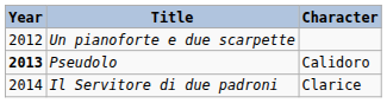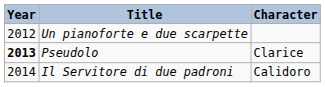Pseudolo | Character: Calidoro -> Clarice
Il Servitore di due padroni | Character: Clarice -> Calidoro
